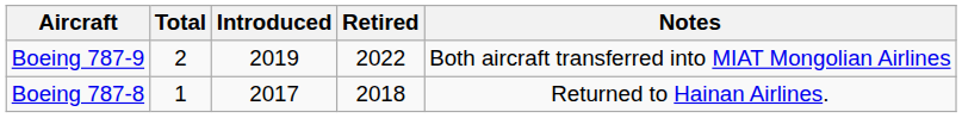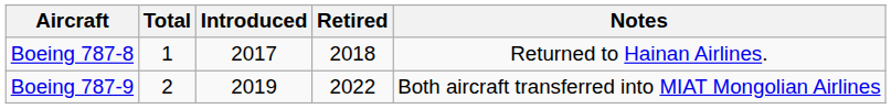rows swapped: Boeing 787-8 <-> Boeing 787-9
